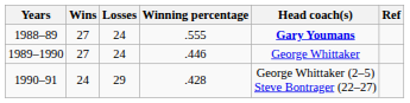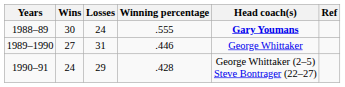1988–89 | Wins: 27 -> 30
1989–1990 | Losses: 24 -> 31
